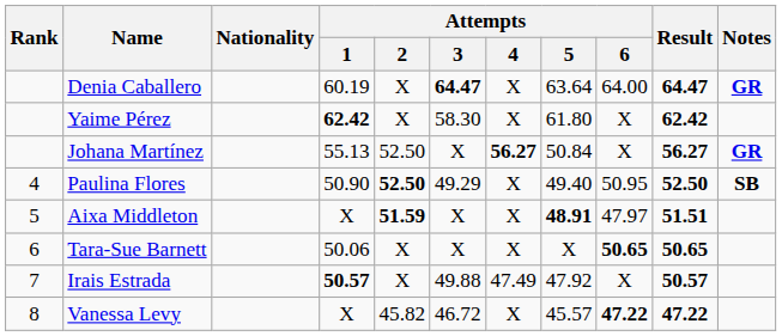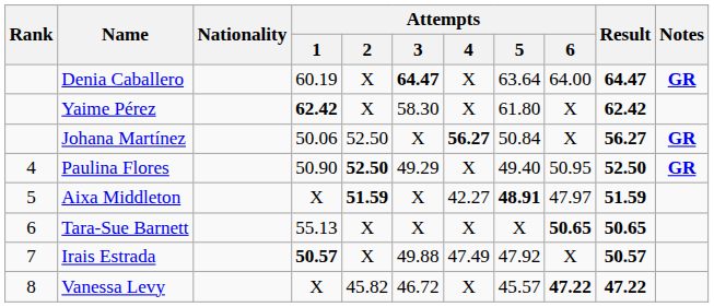Johana Martínez | Attempts / 1: 55.13 -> 50.06
Paulina Flores | Notes: SB -> GR
Aixa Middleton | Attempts / 4: X -> 42.27
Aixa Middleton | Result: 51.51 -> 51.59
Tara-Sue Barnett | Attempts / 1: 50.06 -> 55.13
